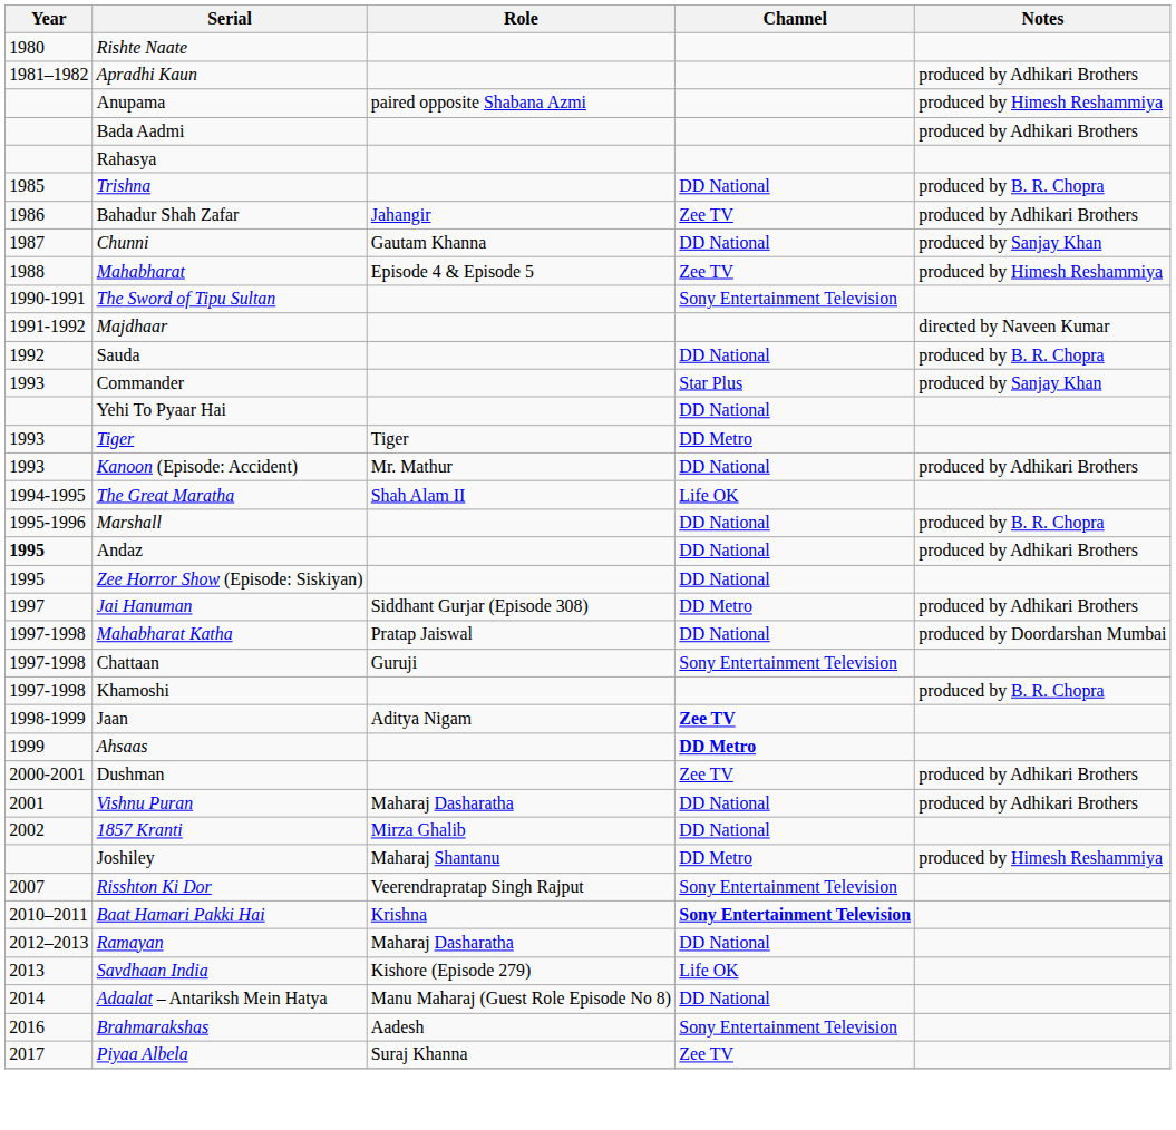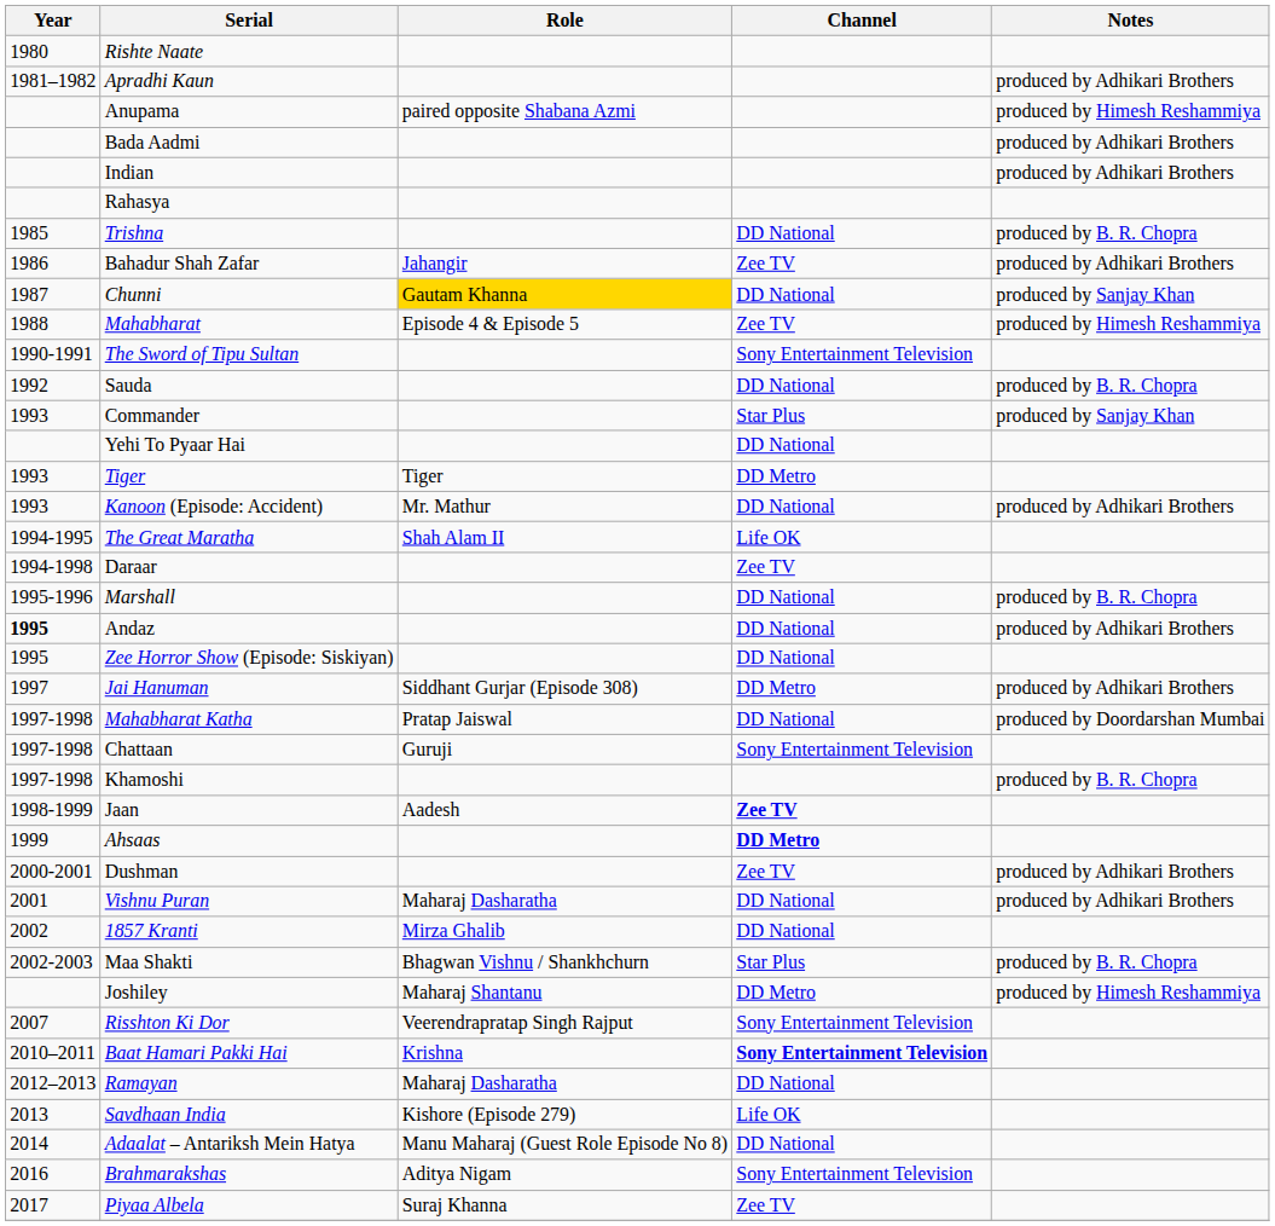+ row: Indian | produced by Adhikari Brothers
Chunni | Role: no background -> gold background
- row: 1991-1992 | Majdhaar | directed by Naveen Kumar
+ row: 1994-1998 | Daraar | Zee TV
Jaan | Role: Aditya Nigam -> Aadesh
+ row: 2002-2003 | Maa Shakti | Bhagwan Vishnu / Shankhchurn | Star Plus | produced by B. R. Chopra
Brahmarakshas | Role: Aadesh -> Aditya Nigam
